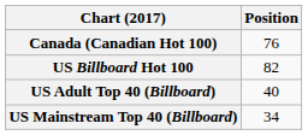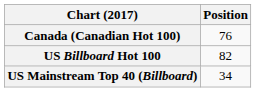- row: US Adult Top 40 (Billboard) | 40
